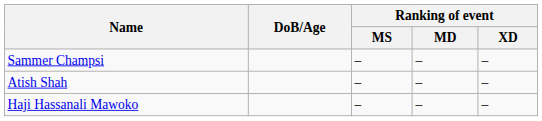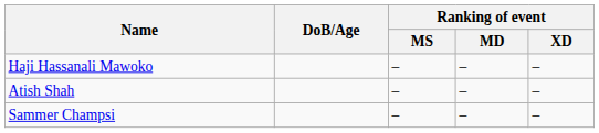rows swapped: Haji Hassanali Mawoko <-> Sammer Champsi
